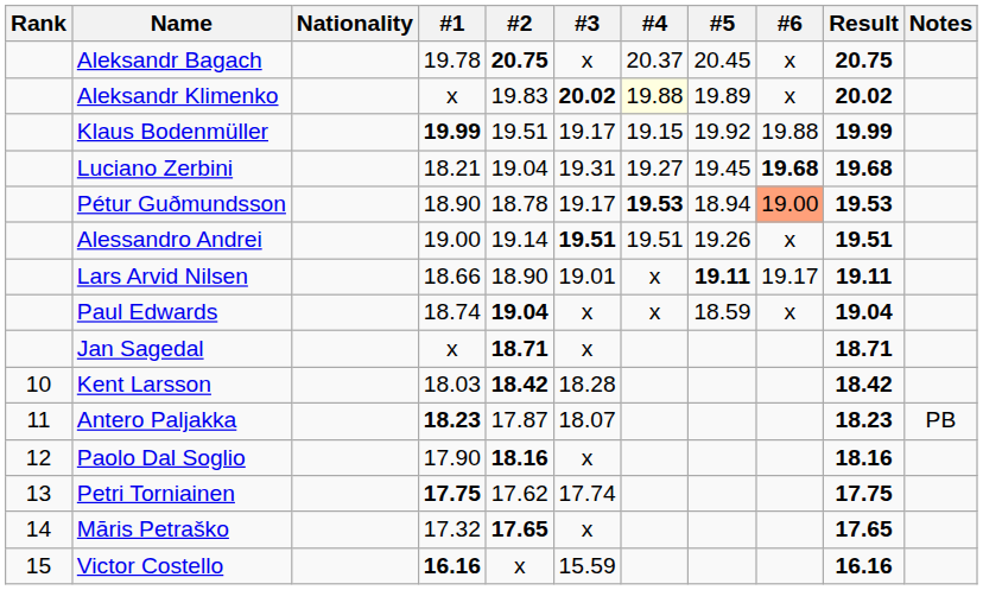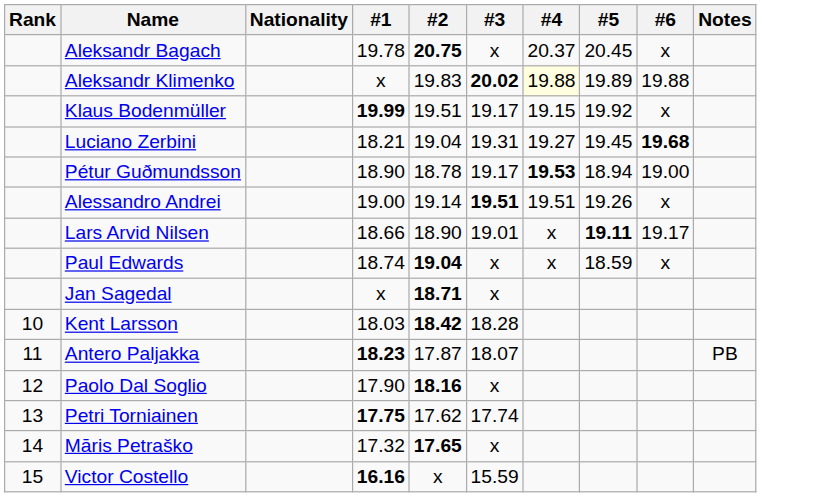- column: Result | 20.75 | 20.02 | 19.99 | 19.68 | 19.53 | 19.51 | 19.11 | 19.04 | 18.71 | 18.42 | 18.23 | 18.16 | 17.75 | 17.65 | 16.16
Aleksandr Klimenko | #6: x -> 19.88
Klaus Bodenmüller | #6: 19.88 -> x
Pétur Guðmundsson | #6: lightsalmon background -> no background
